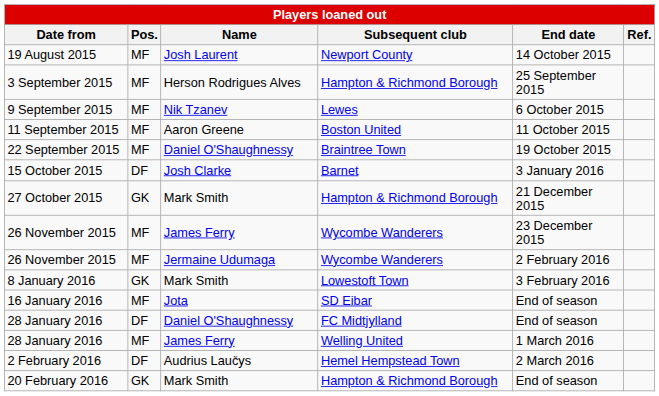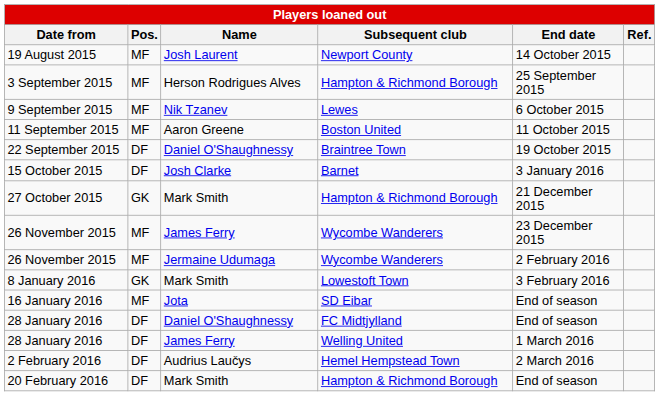22 September 2015 | Pos.: MF -> DF
28 January 2016 / James Ferry | Pos.: MF -> DF
20 February 2016 | Pos.: GK -> DF
